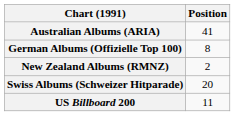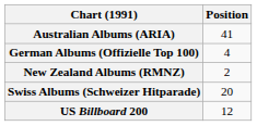German Albums (Offizielle Top 100) | Position: 8 -> 4
US Billboard 200 | Position: 11 -> 12
